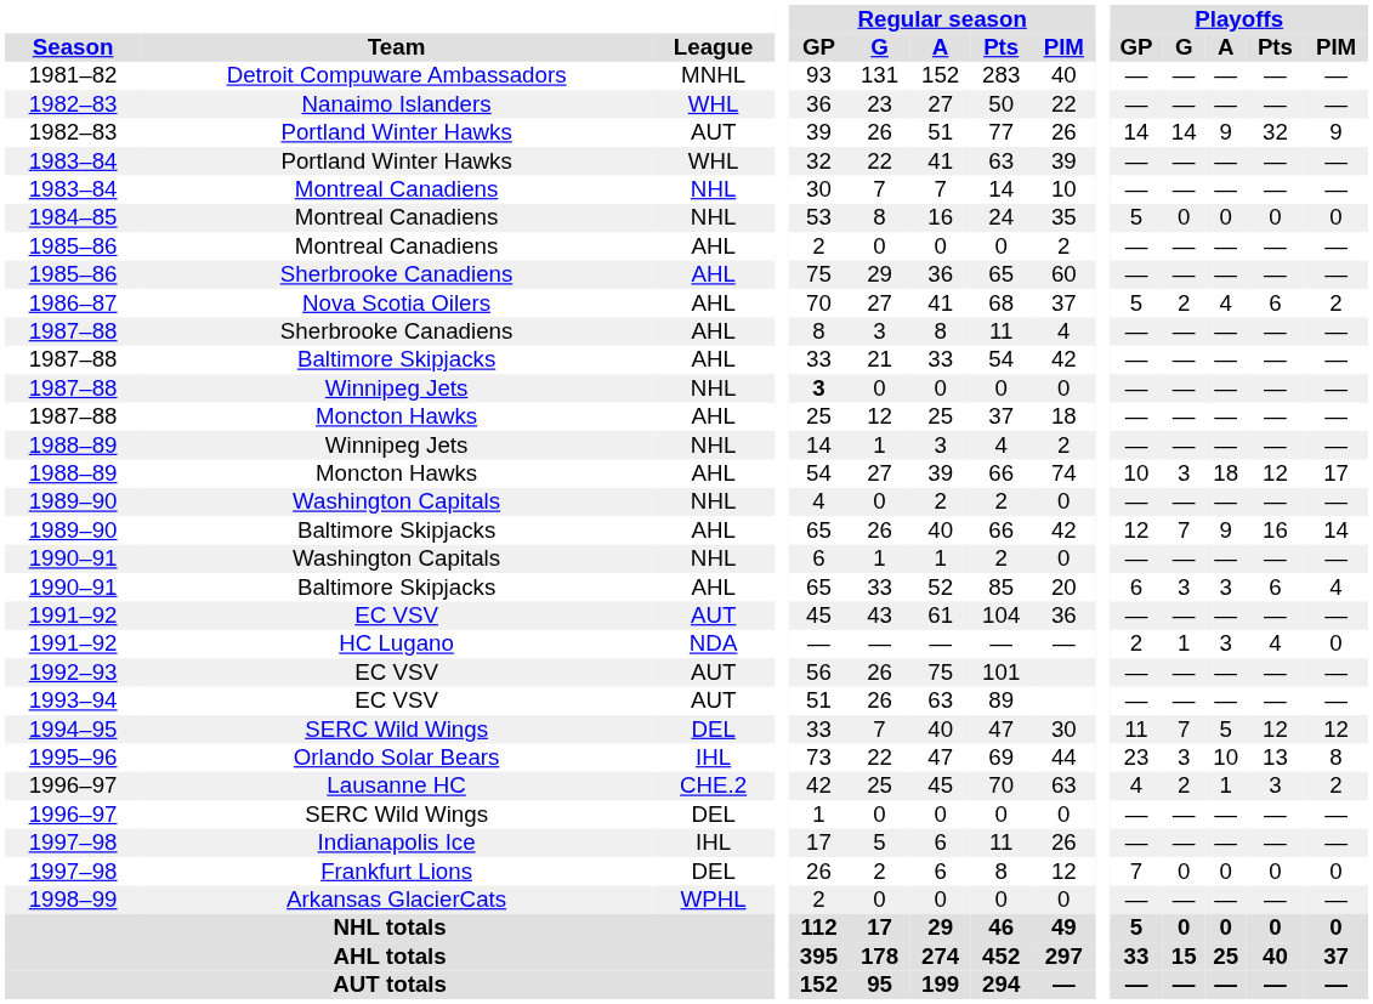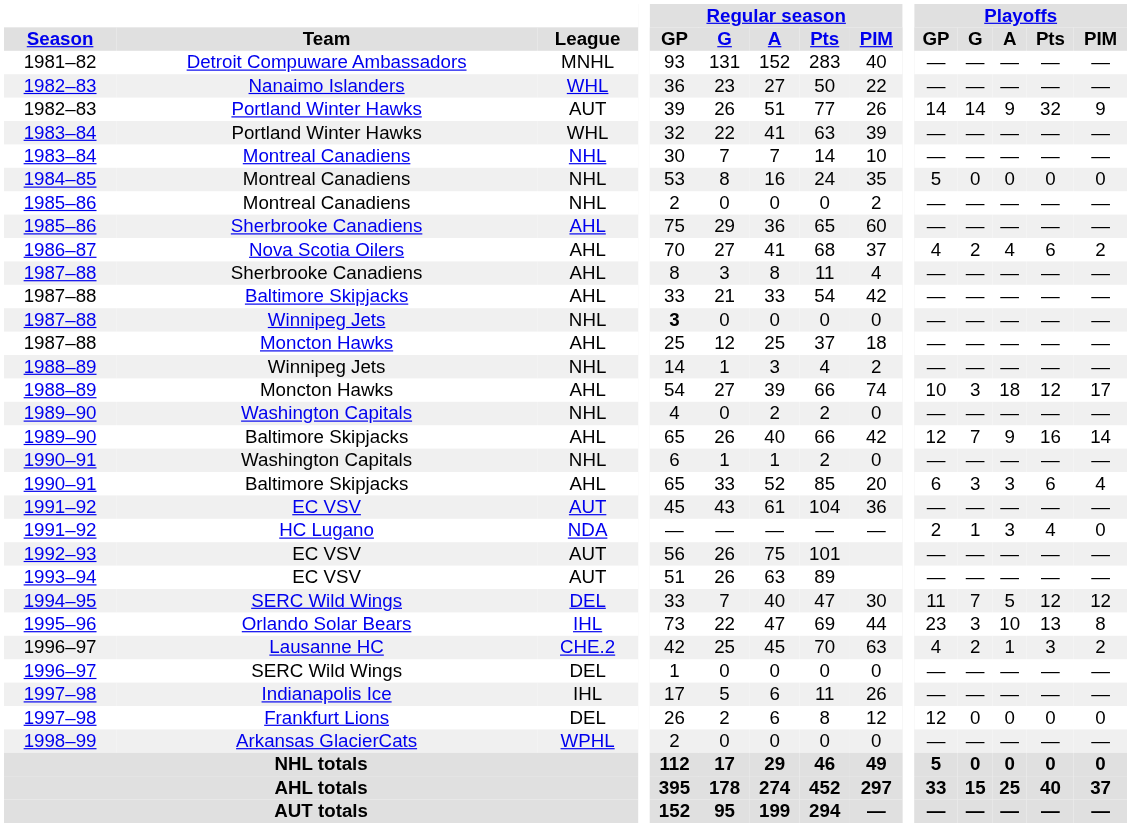1985–86 / Montreal Canadiens | League: AHL -> NHL
1986–87 | Playoffs / GP: 5 -> 4
1997–98 / Frankfurt Lions | Playoffs / GP: 7 -> 12
